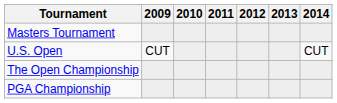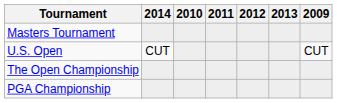columns swapped: 2009 <-> 2014
